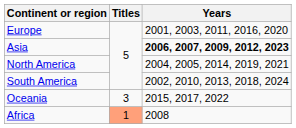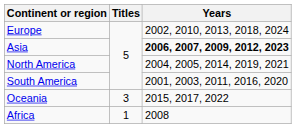Europe | Years: 2001, 2003, 2011, 2016, 2020 -> 2002, 2010, 2013, 2018, 2024
South America | Years: 2002, 2010, 2013, 2018, 2024 -> 2001, 2003, 2011, 2016, 2020
Africa | Titles: lightsalmon background -> no background
